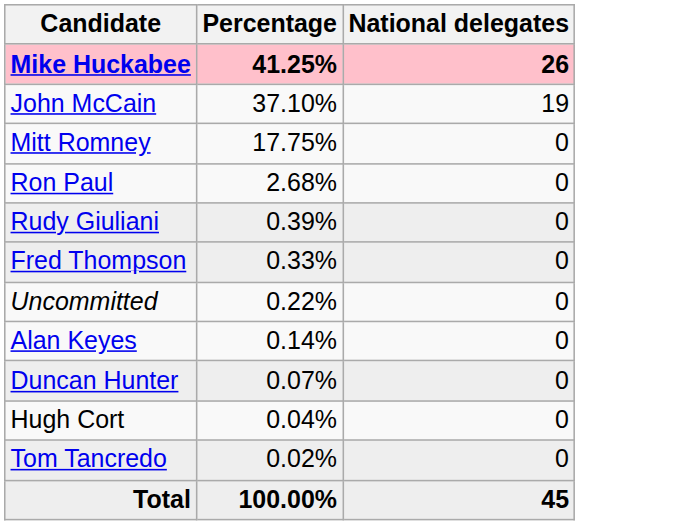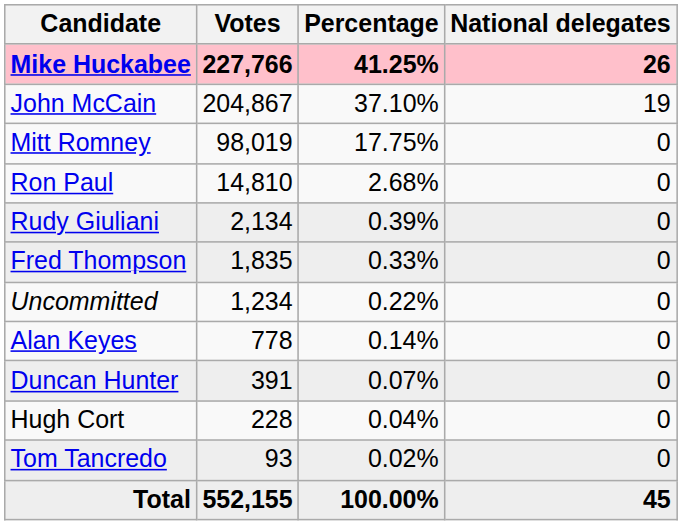+ column: Votes | 227,766 | 204,867 | 98,019 | 14,810 | 2,134 | 1,835 | 1,234 | 778 | 391 | 228 | 93 | 552,155
